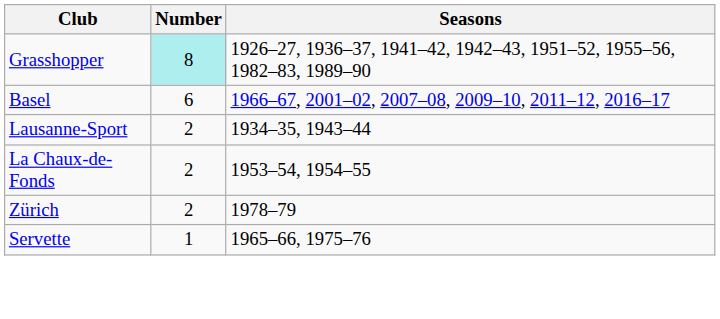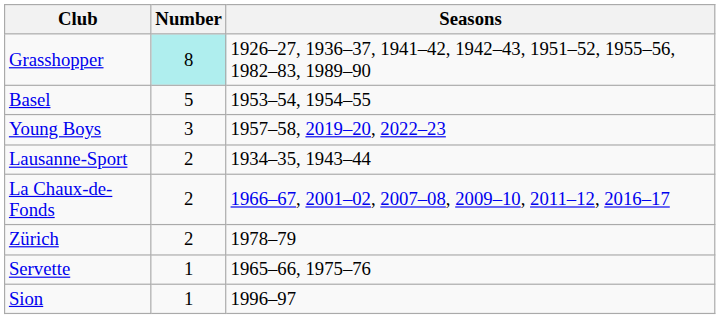Basel | Number: 6 -> 5
Basel | Seasons: 1966–67, 2001–02, 2007–08, 2009–10, 2011–12, 2016–17 -> 1953–54, 1954–55
+ row: Young Boys | 3 | 1957–58, 2019–20, 2022–23
La Chaux-de-Fonds | Seasons: 1953–54, 1954–55 -> 1966–67, 2001–02, 2007–08, 2009–10, 2011–12, 2016–17
+ row: Sion | 1 | 1996–97
